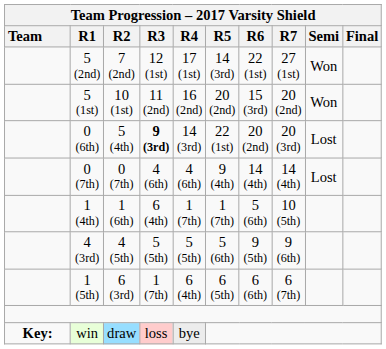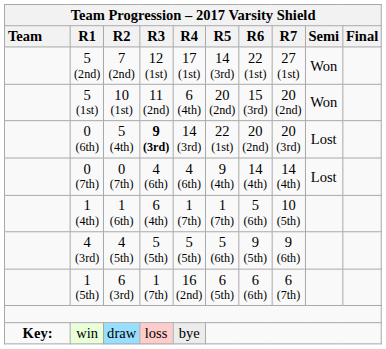5 (1st) | Team Progression – 2017 Varsity Shield / R4: 16 (2nd) -> 6 (4th)
1 (5th) | Team Progression – 2017 Varsity Shield / R4: 6 (4th) -> 16 (2nd)
